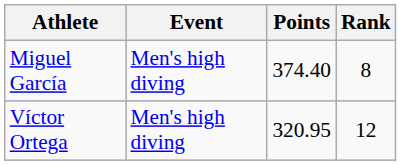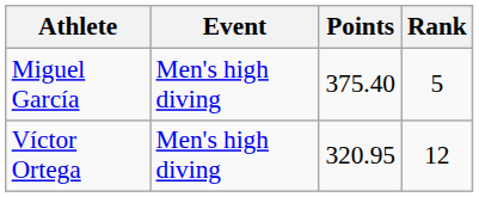Miguel García | Points: 374.40 -> 375.40
Miguel García | Rank: 8 -> 5
